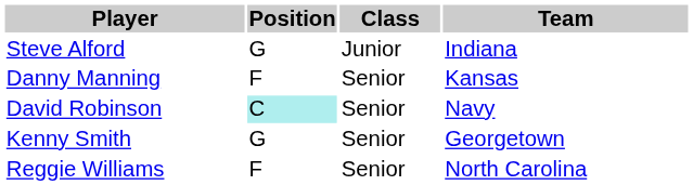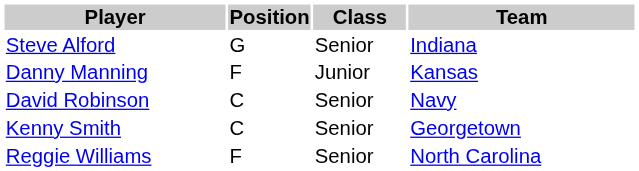Steve Alford | Class: Junior -> Senior
Danny Manning | Class: Senior -> Junior
David Robinson | Position: paleturquoise background -> no background
Kenny Smith | Position: G -> C
